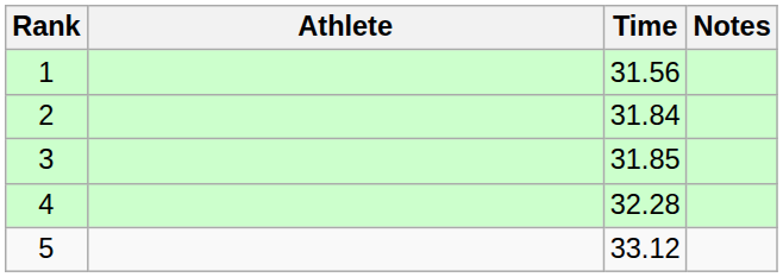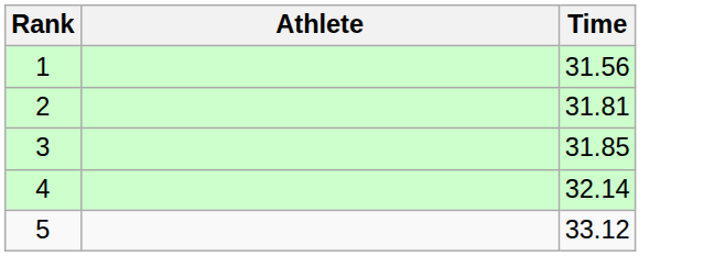- column: Notes
2 | Time: 31.84 -> 31.81
4 | Time: 32.28 -> 32.14
